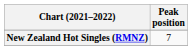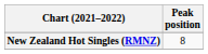New Zealand Hot Singles (RMNZ) | Peak position: 7 -> 8
